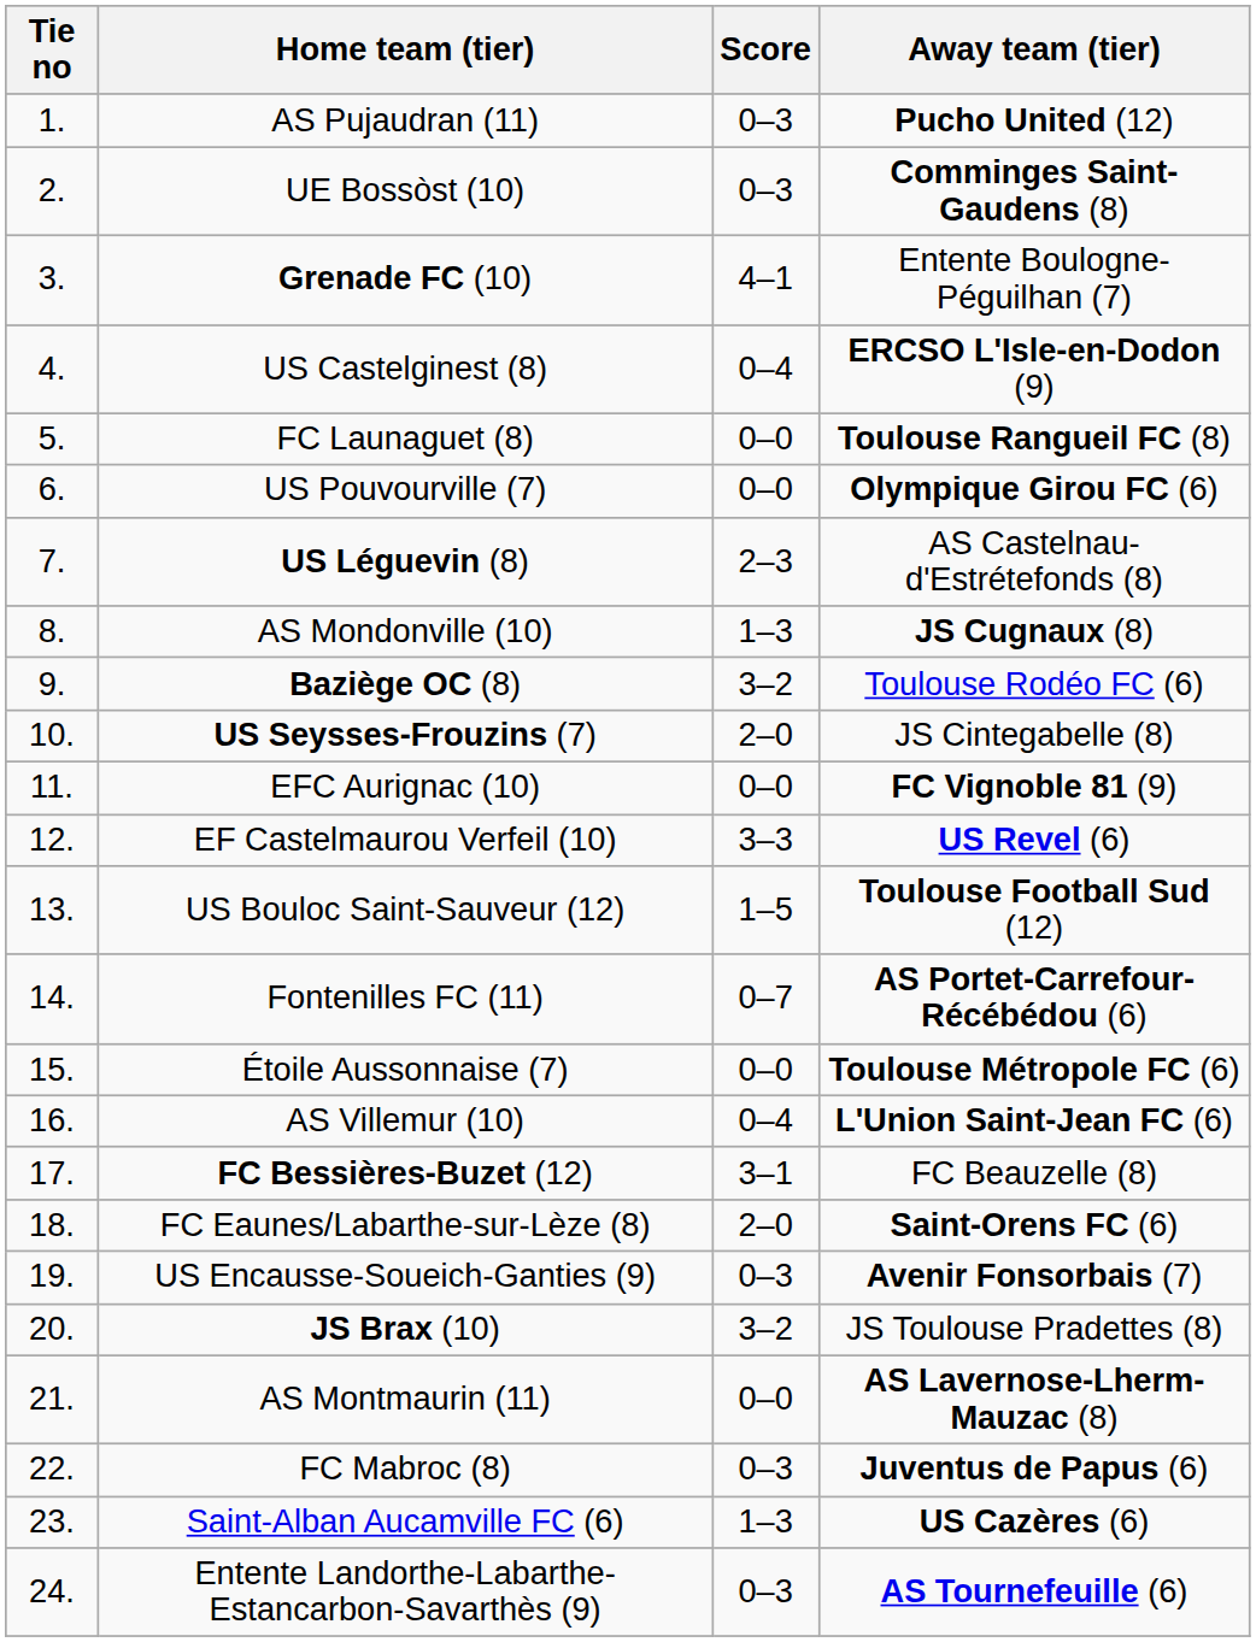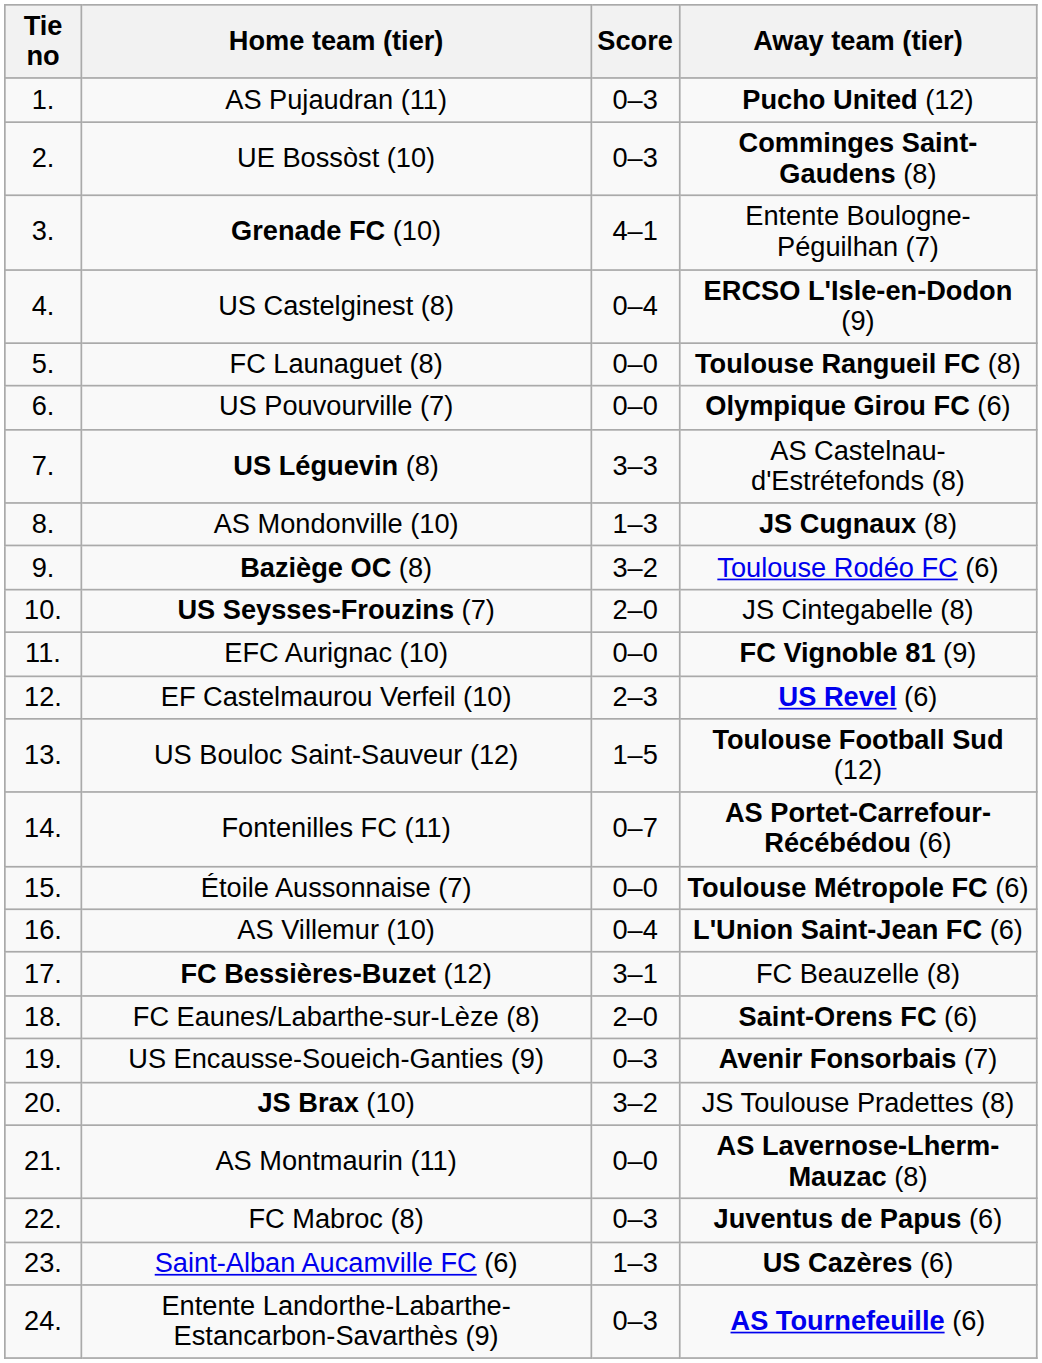US Léguevin (8) | Score: 2–3 -> 3–3
EF Castelmaurou Verfeil (10) | Score: 3–3 -> 2–3
